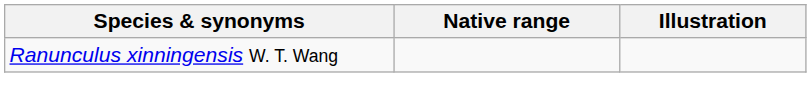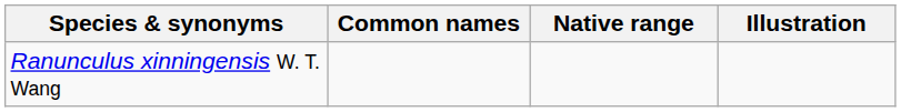+ column: Common names
